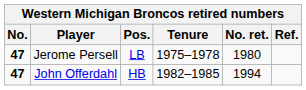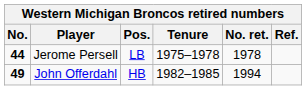Jerome Persell | No.: 47 -> 44
Jerome Persell | No. ret.: 1980 -> 1978
John Offerdahl | No.: 47 -> 49
